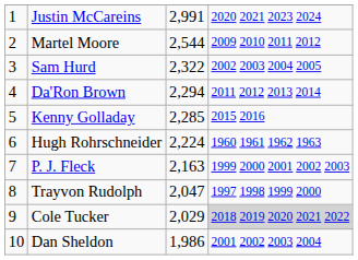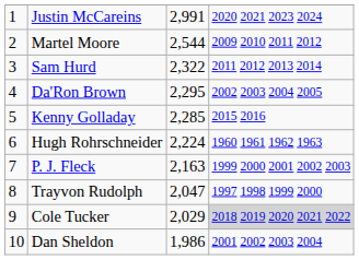Sam Hurd | column 4: 2002 2003 2004 2005 -> 2011 2012 2013 2014
Da'Ron Brown | column 3: 2,294 -> 2,295
Da'Ron Brown | column 4: 2011 2012 2013 2014 -> 2002 2003 2004 2005
